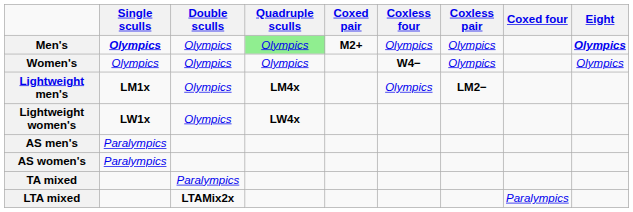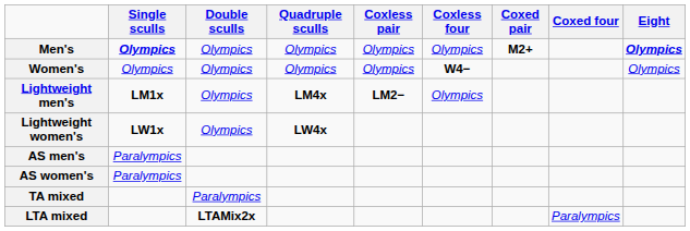columns swapped: Coxless pair <-> Coxed pair
Men's | Quadruple sculls: lightgreen background -> no background
